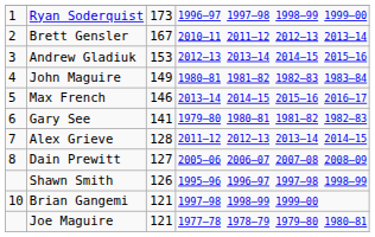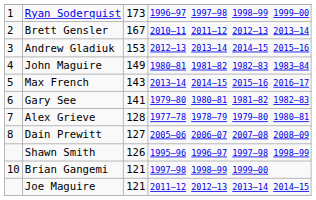Max French | column 3: 146 -> 143
Alex Grieve | column 4: 2011–12 2012–13 2013–14 2014–15 -> 1977–78 1978–79 1979–80 1980–81
Joe Maguire | column 4: 1977–78 1978–79 1979–80 1980–81 -> 2011–12 2012–13 2013–14 2014–15
